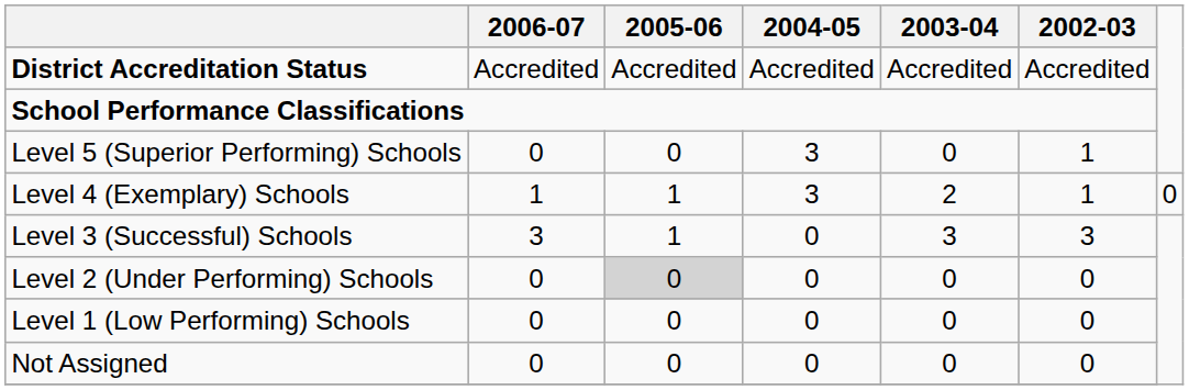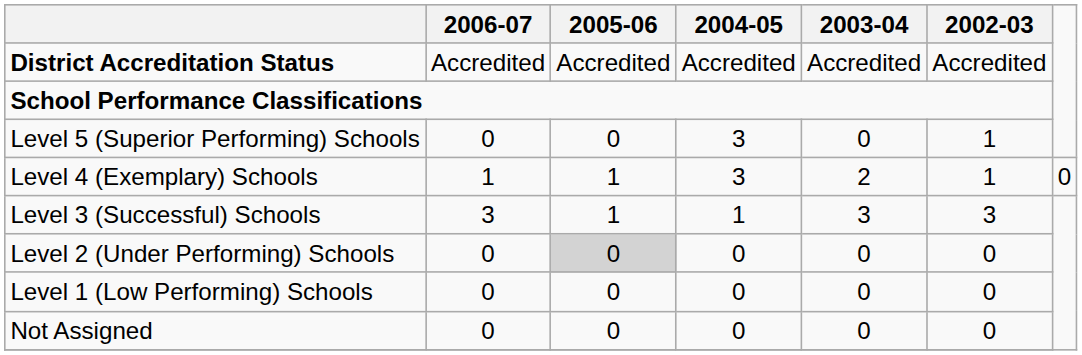Level 3 (Successful) Schools | 2004-05: 0 -> 1
